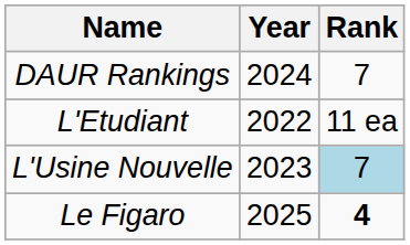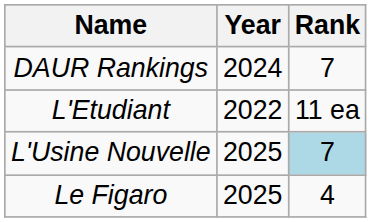L'Usine Nouvelle | Year: 2023 -> 2025
Le Figaro | Rank: bold -> normal
